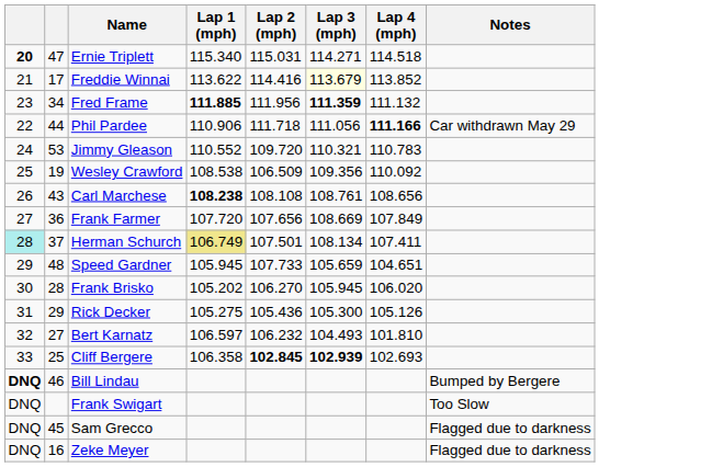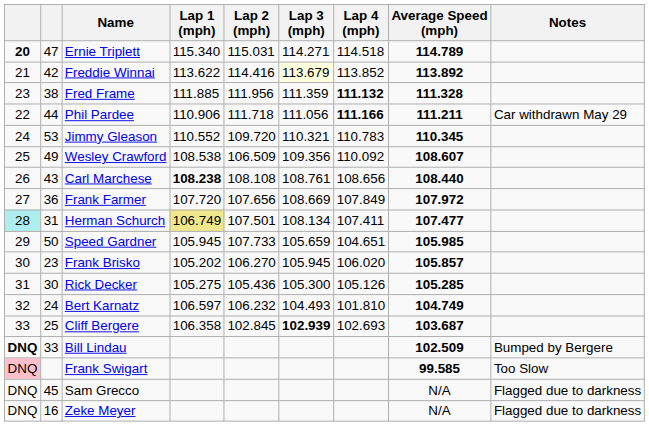+ column: Average Speed (mph) | 114.789 | 113.892 | 111.328 | 111.211 | 110.345 | 108.607 | 108.440 | 107.972 | 107.477 | 105.985 | 105.857 | 105.285 | 104.749 | 103.687 | 102.509 | 99.585 | N/A | N/A
Freddie Winnai | column 2: 17 -> 42
Fred Frame | column 2: 34 -> 38
Fred Frame | Lap 1 (mph): bold -> normal
Fred Frame | Lap 3 (mph): bold -> normal
Fred Frame | Lap 4 (mph): normal -> bold
Wesley Crawford | column 2: 19 -> 49
Herman Schurch | column 2: 37 -> 31
Speed Gardner | column 2: 48 -> 50
Frank Brisko | column 2: 28 -> 23
Rick Decker | column 2: 29 -> 30
Bert Karnatz | column 2: 27 -> 24
Cliff Bergere | Lap 2 (mph): bold -> normal
Bill Lindau | column 2: 46 -> 33
Frank Swigart | column 1: no background -> pink background
